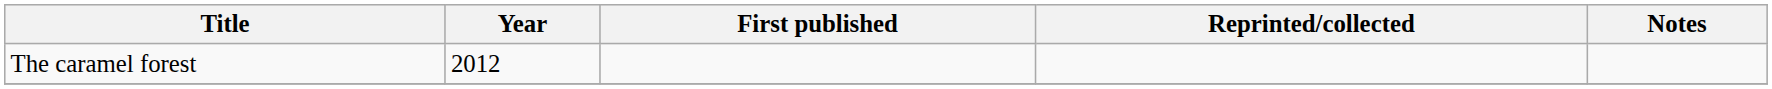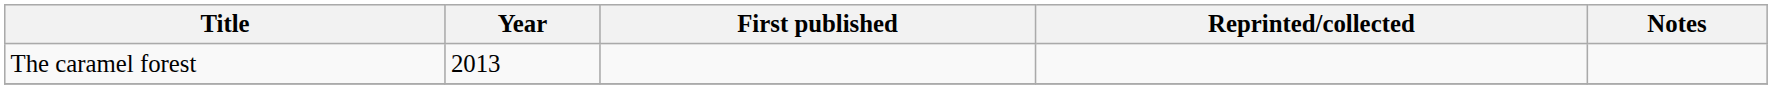The caramel forest | Year: 2012 -> 2013
